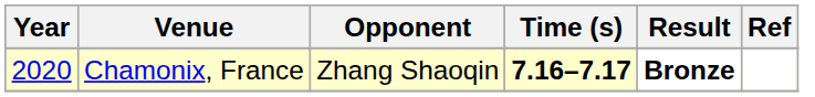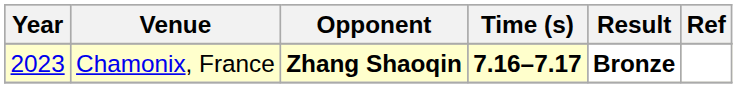Chamonix, France | Year: 2020 -> 2023
Chamonix, France | Opponent: normal -> bold
